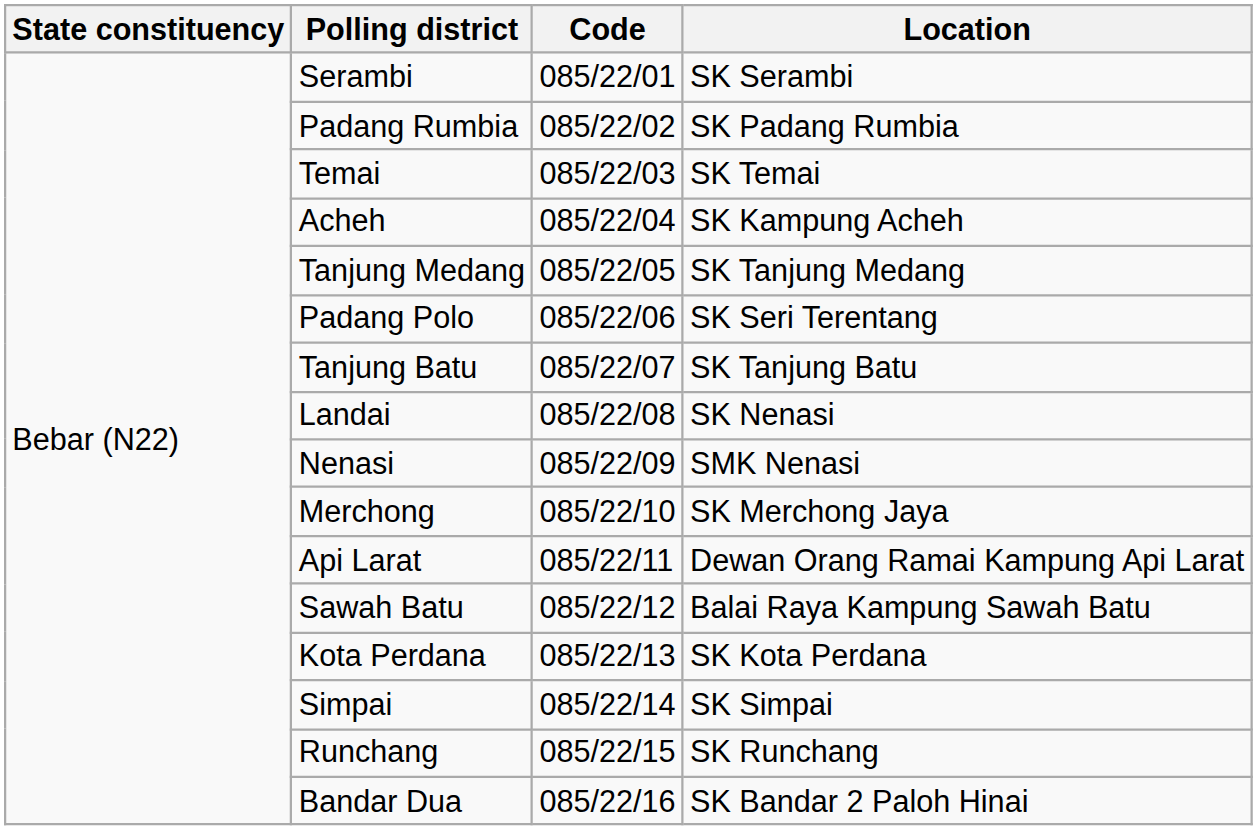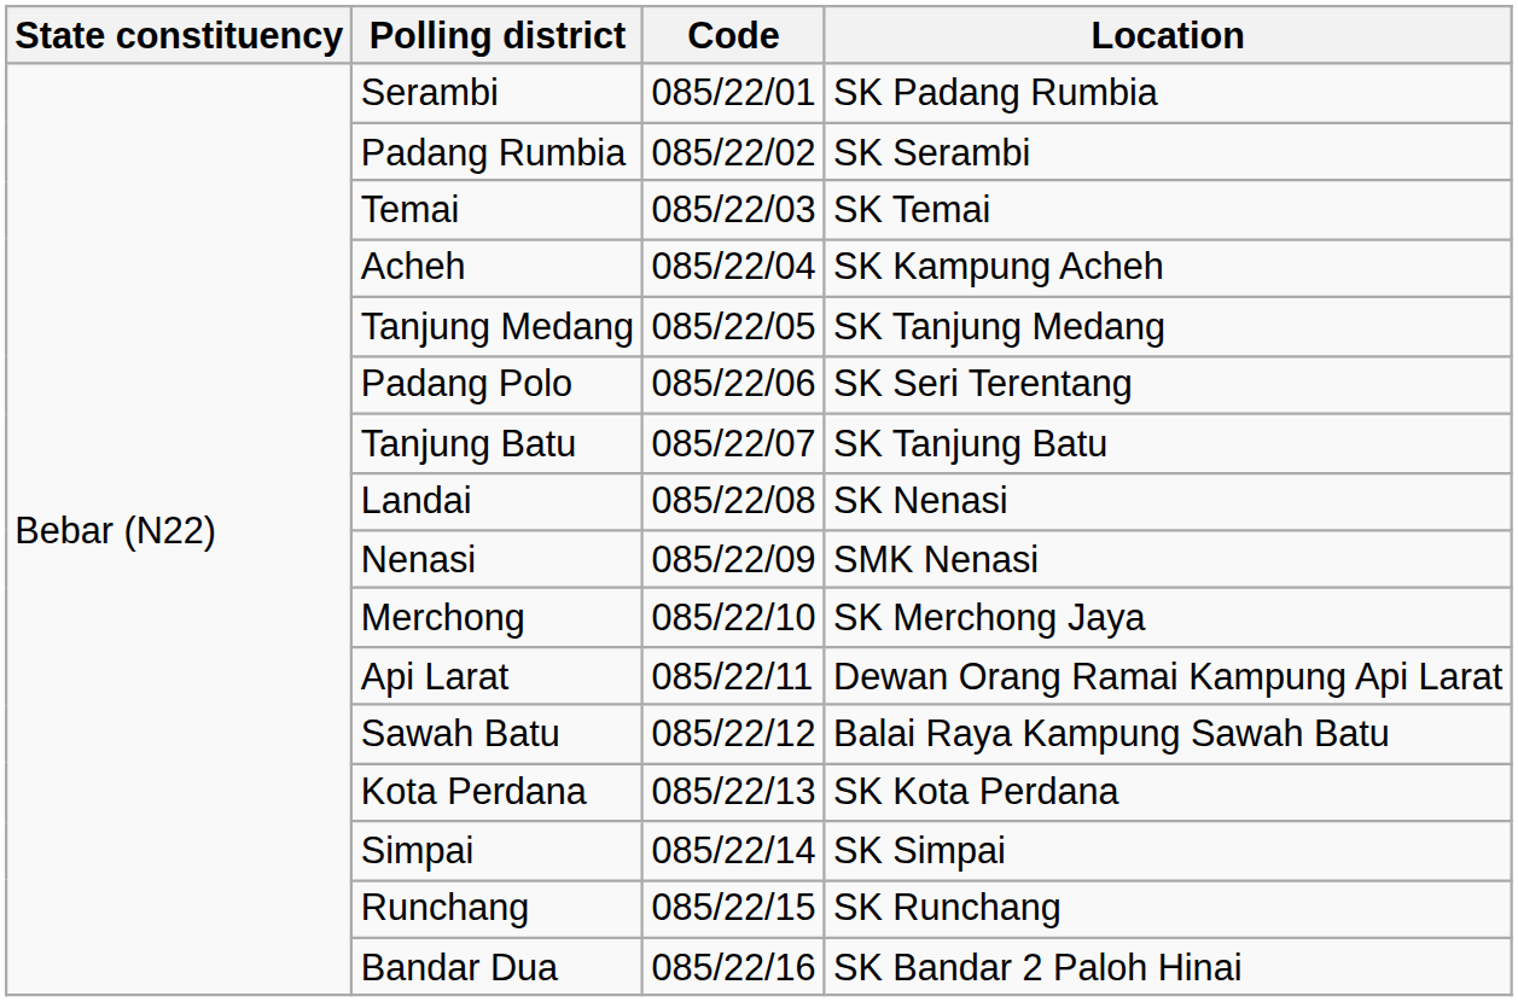Serambi | Location: SK Serambi -> SK Padang Rumbia
Padang Rumbia | Location: SK Padang Rumbia -> SK Serambi
